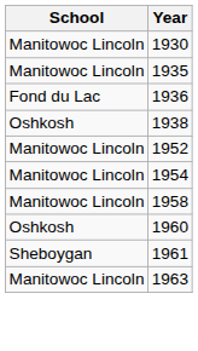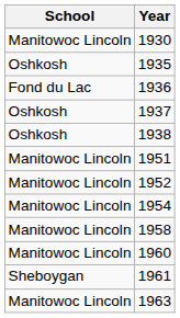1935 | School: Manitowoc Lincoln -> Oshkosh
+ row: Oshkosh | 1937
+ row: Manitowoc Lincoln | 1951
1960 | School: Oshkosh -> Manitowoc Lincoln
